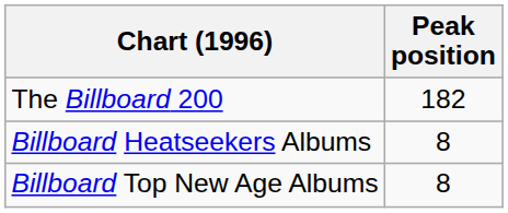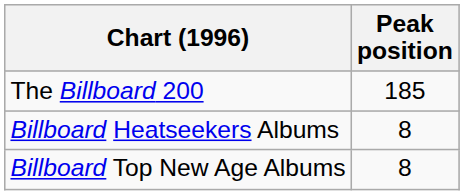The Billboard 200 | Peak position: 182 -> 185
